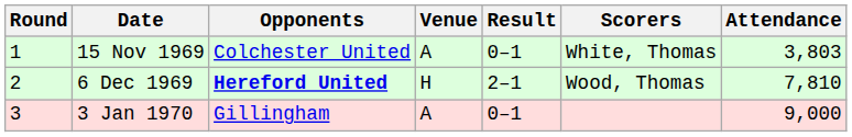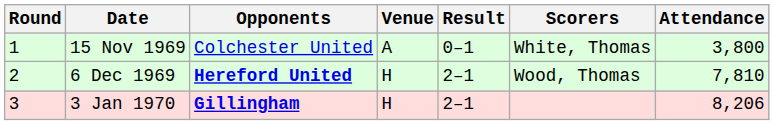15 Nov 1969 | Attendance: 3,803 -> 3,800
3 Jan 1970 | Opponents: normal -> bold
3 Jan 1970 | Venue: A -> H
3 Jan 1970 | Result: 0–1 -> 2–1
3 Jan 1970 | Attendance: 9,000 -> 8,206
